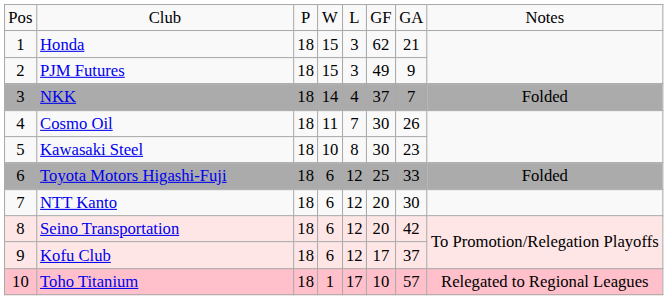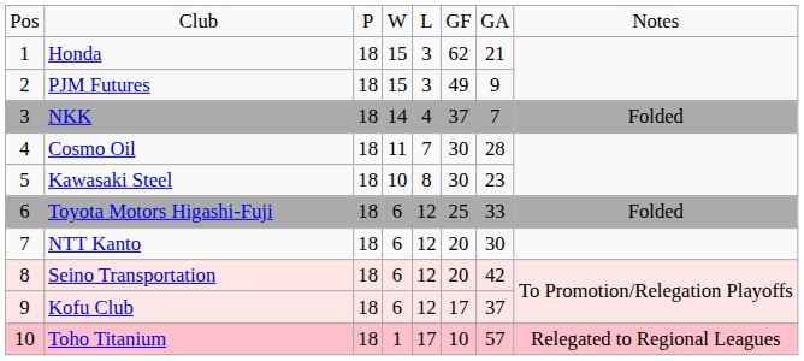Cosmo Oil | column 7: 26 -> 28
